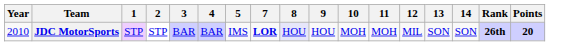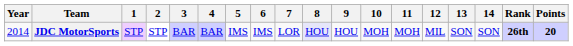+ column: 6 | IMS
JDC MotorSports | Year: 2010 -> 2014
JDC MotorSports | 7: bold -> normal
